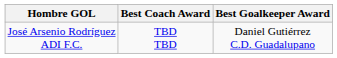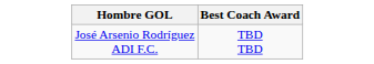- column: Best Goalkeeper Award | Daniel Gutiérrez C.D. Guadalupano
